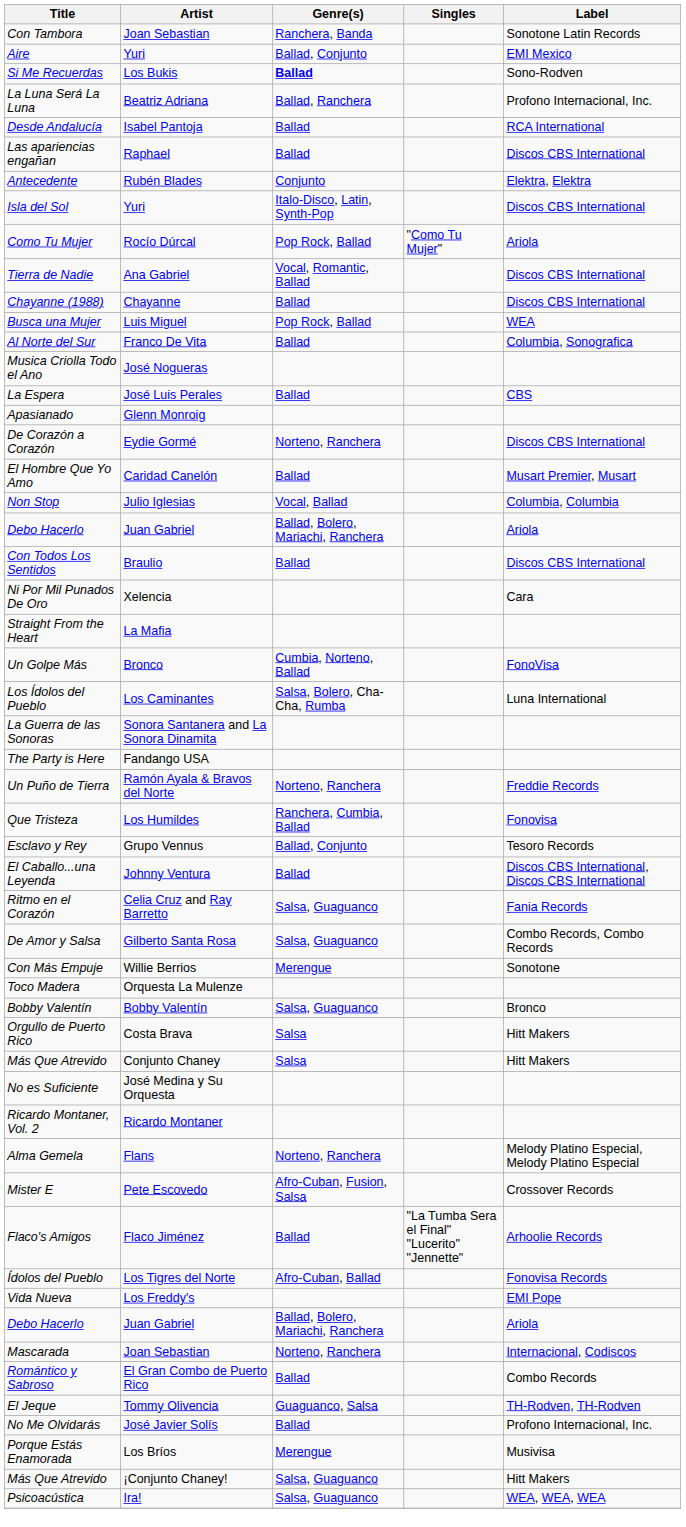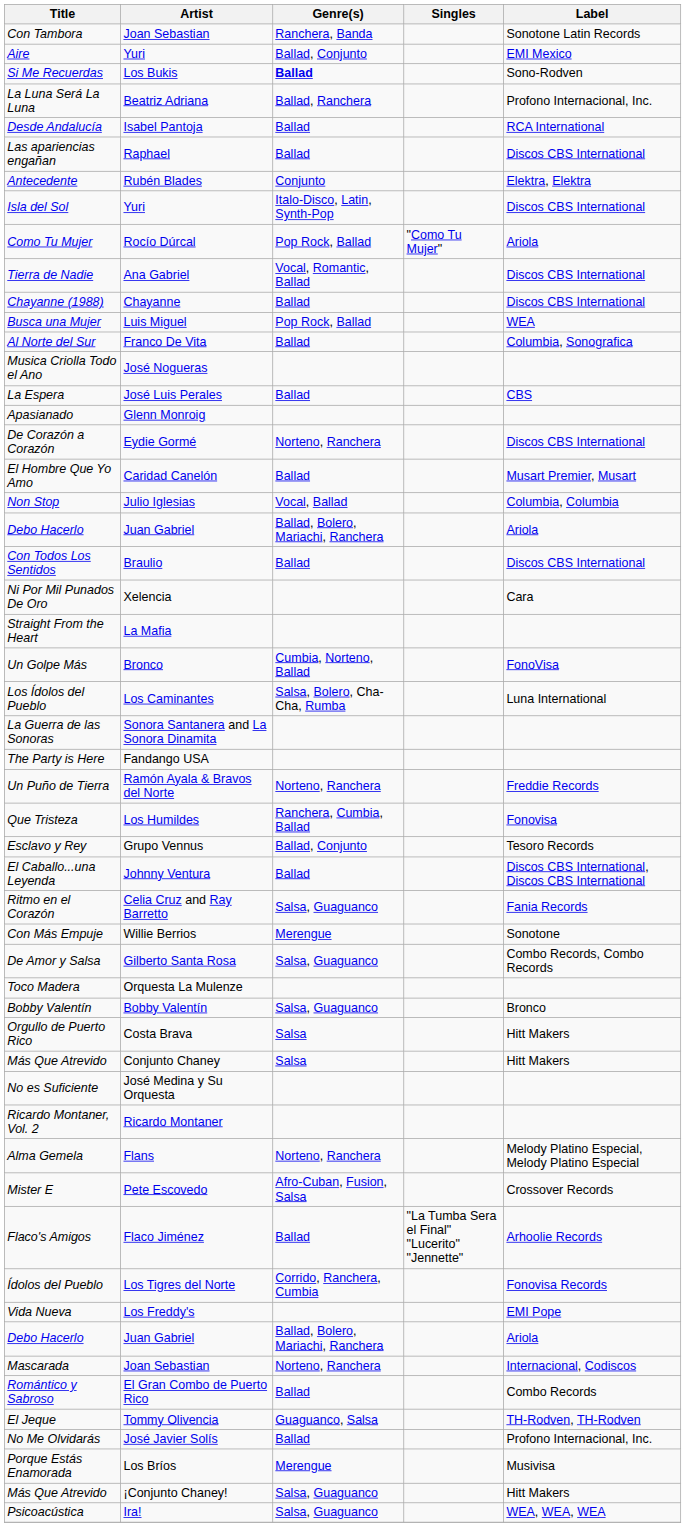rows swapped: De Amor y Salsa <-> Con Más Empuje
Ídolos del Pueblo | Genre(s): Afro-Cuban, Ballad -> Corrido, Ranchera, Cumbia
